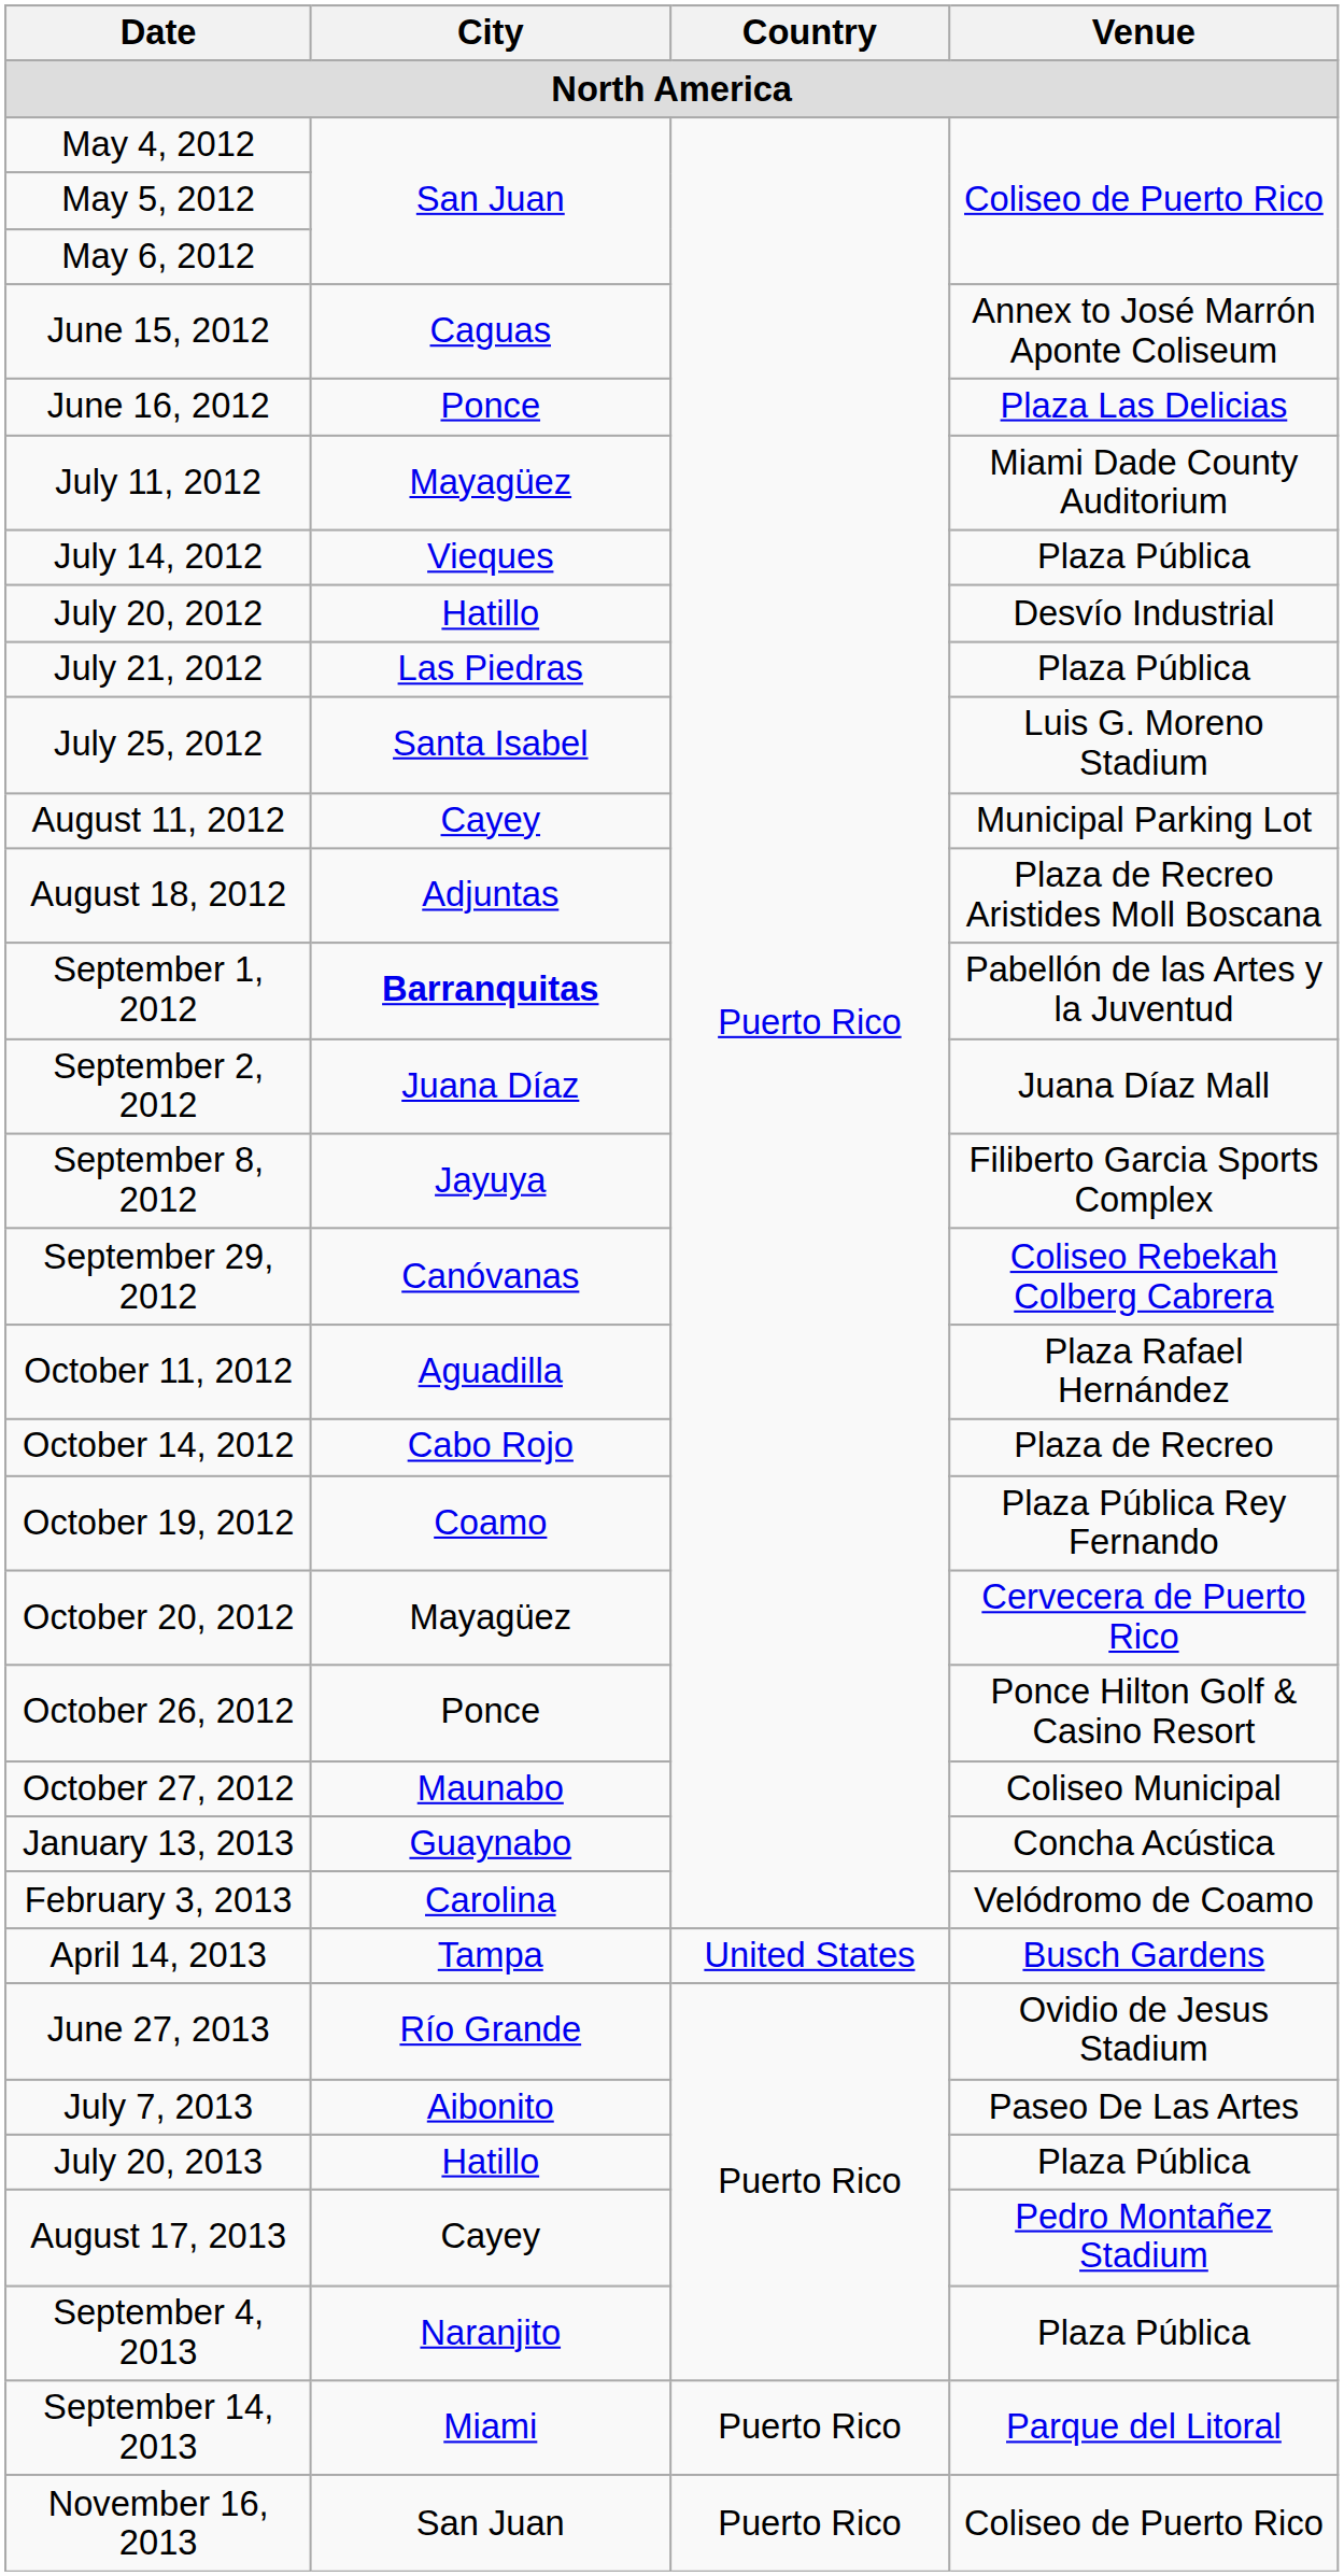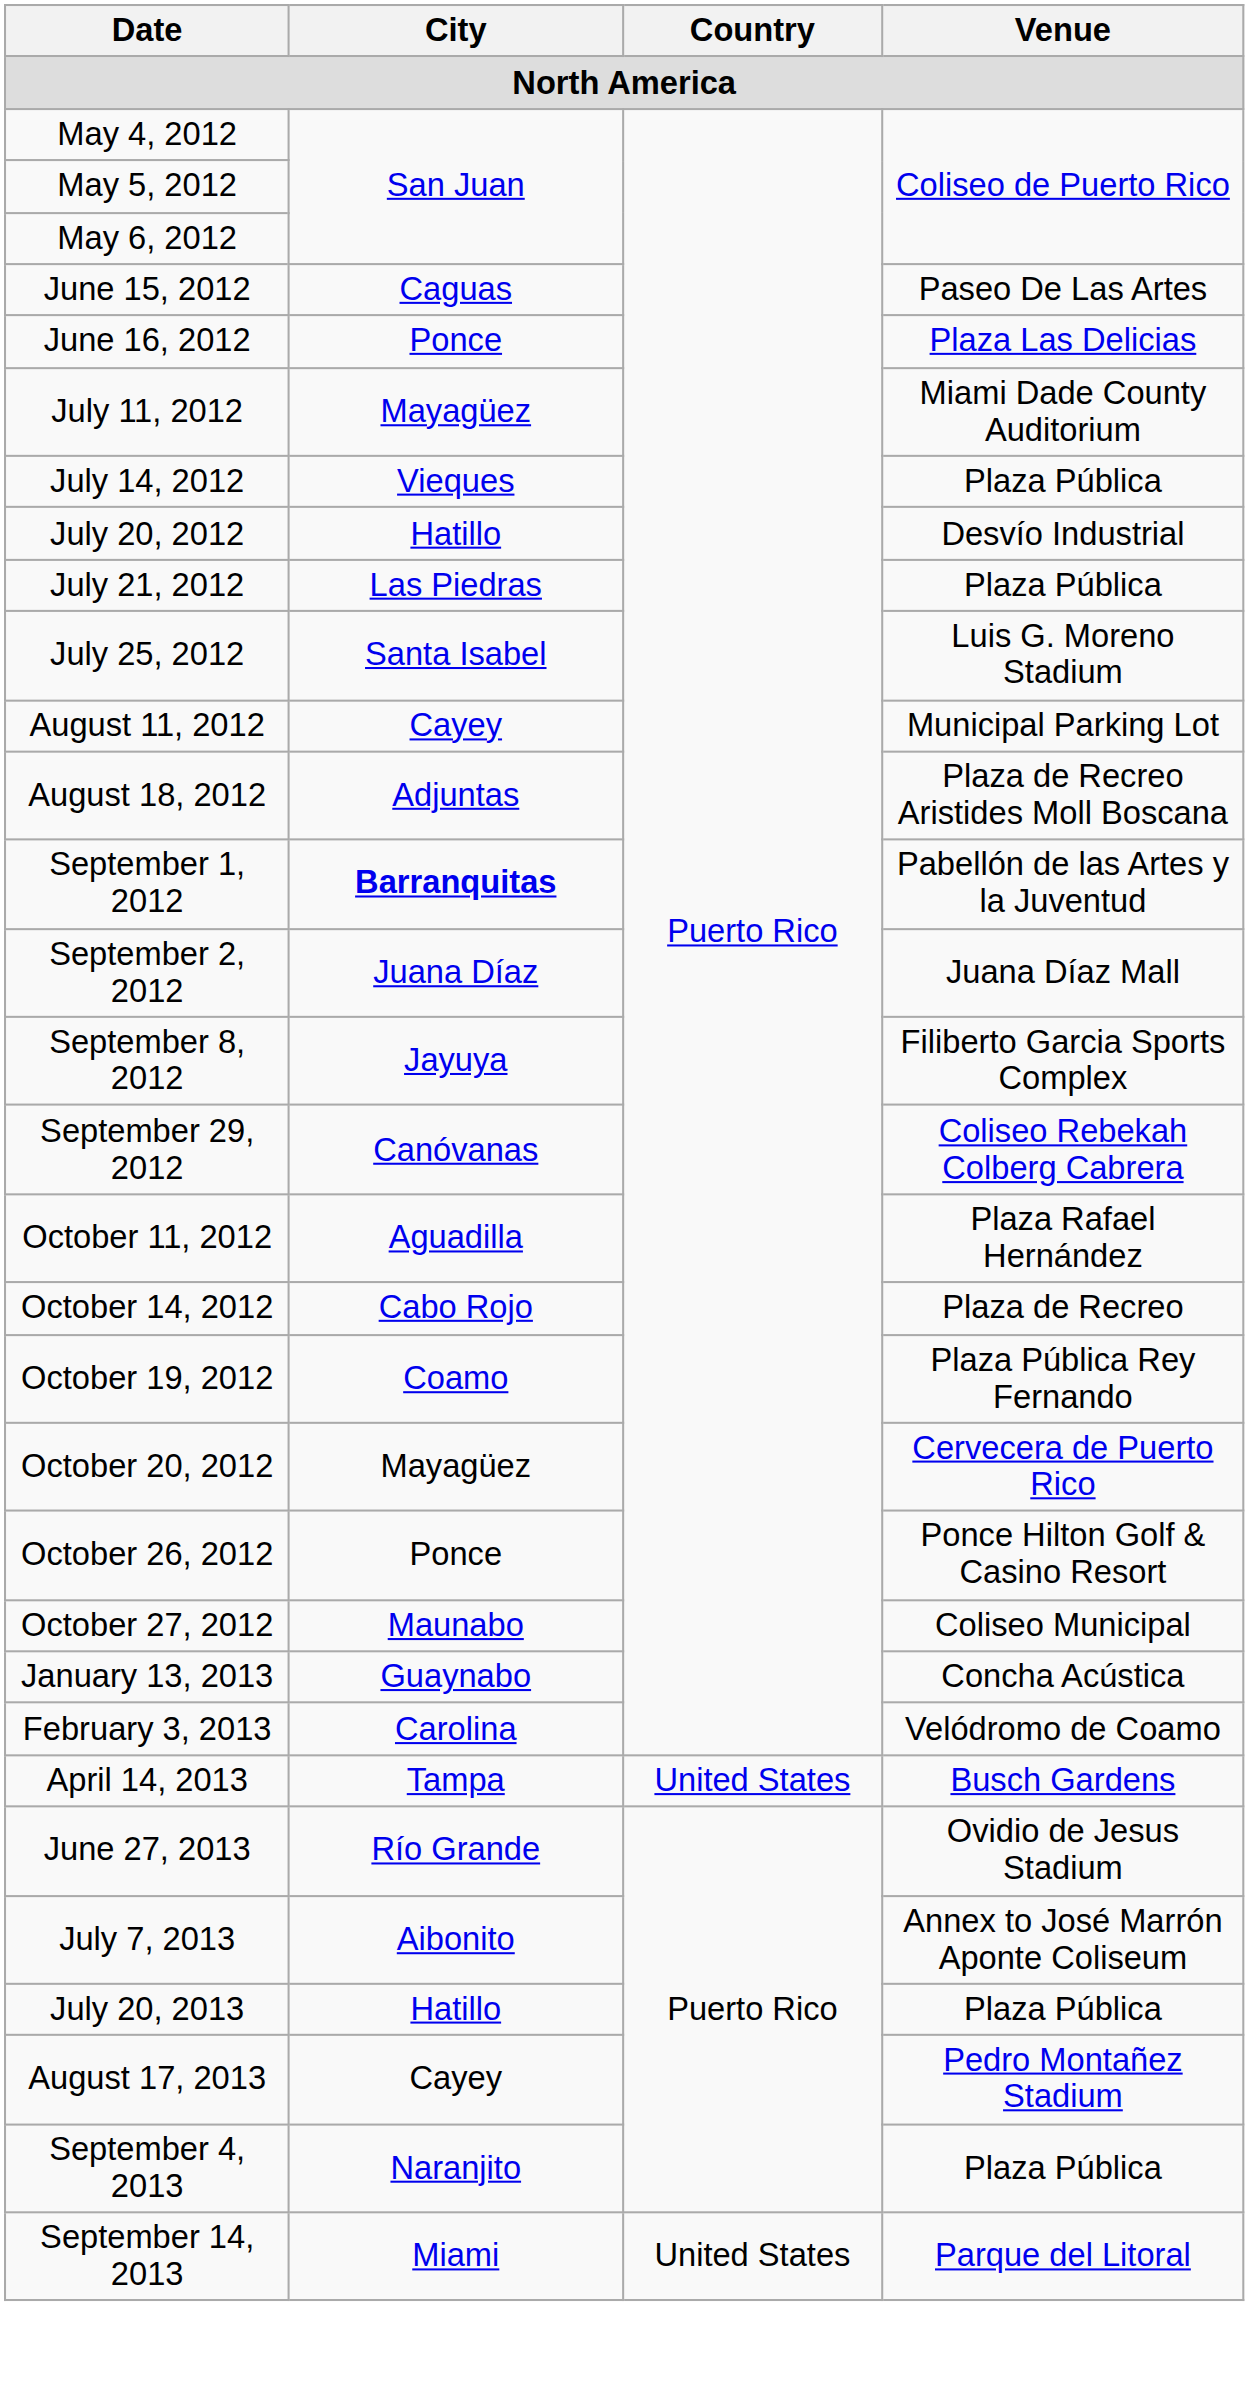June 15, 2012 | Venue: Annex to José Marrón Aponte Coliseum -> Paseo De Las Artes
July 7, 2013 | Venue: Paseo De Las Artes -> Annex to José Marrón Aponte Coliseum
September 14, 2013 | Country: Puerto Rico -> United States
- row: November 16, 2013 | San Juan | Puerto Rico | Coliseo de Puerto Rico
